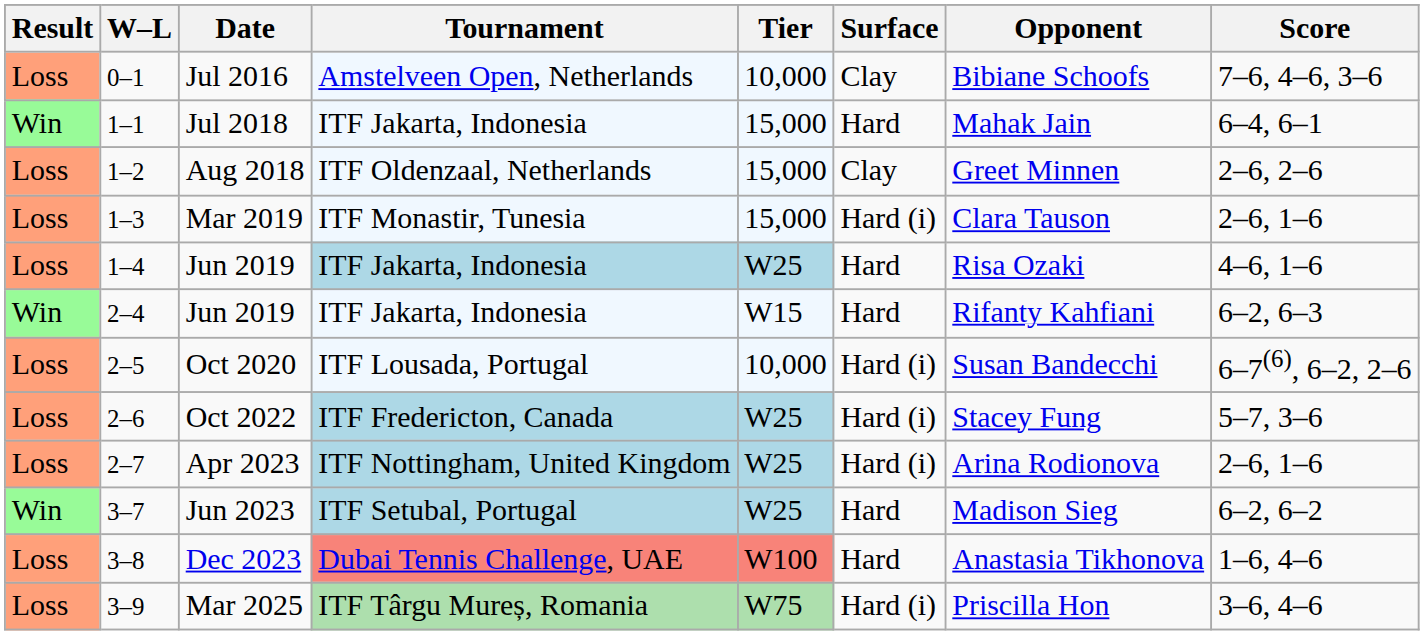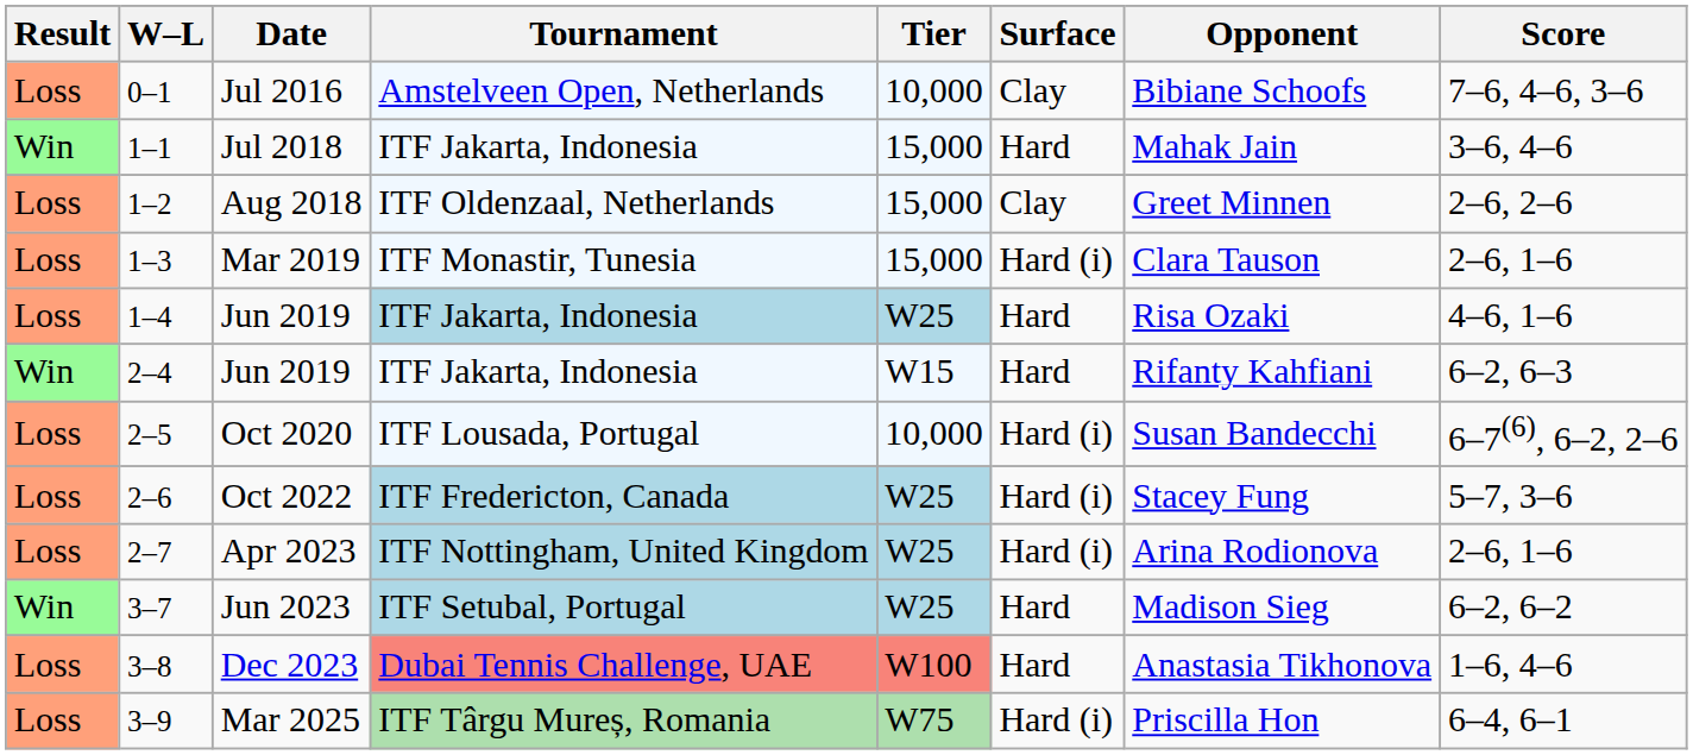Jul 2018 | Score: 6–4, 6–1 -> 3–6, 4–6
Mar 2025 | Score: 3–6, 4–6 -> 6–4, 6–1
